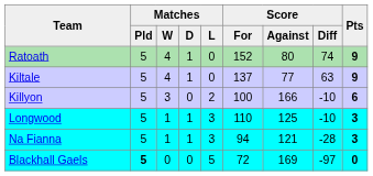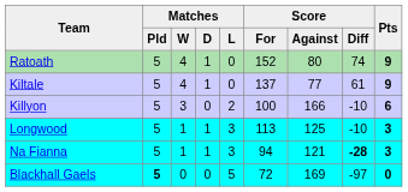Kiltale | Score / Diff: 63 -> 61
Longwood | Score / For: 110 -> 113
Na Fianna | Score / Diff: normal -> bold
